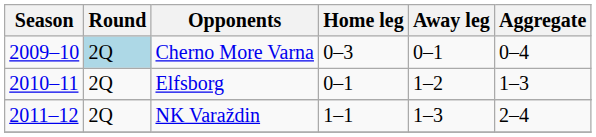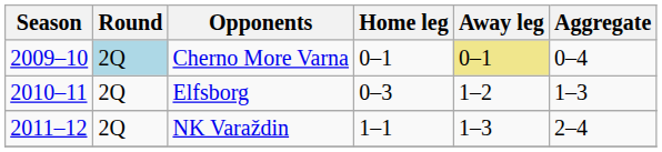Cherno More Varna | Home leg: 0–3 -> 0–1
Cherno More Varna | Away leg: no background -> khaki background
Elfsborg | Home leg: 0–1 -> 0–3
